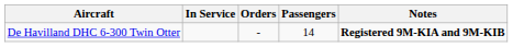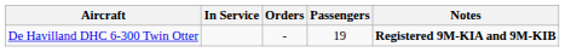De Havilland DHC 6-300 Twin Otter | Passengers: 14 -> 19
